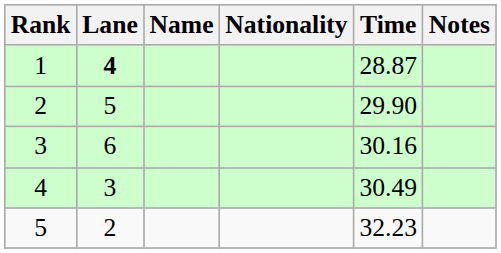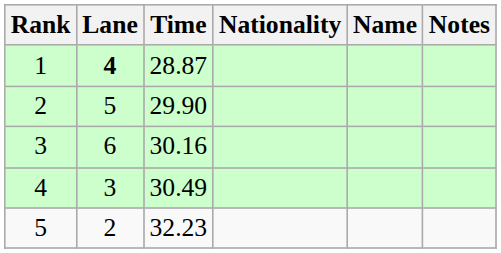columns swapped: Name <-> Time
